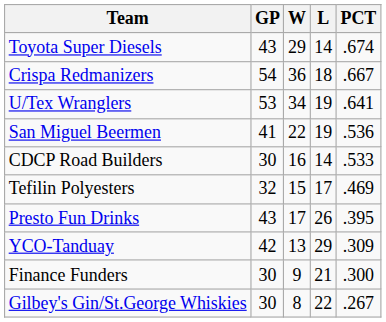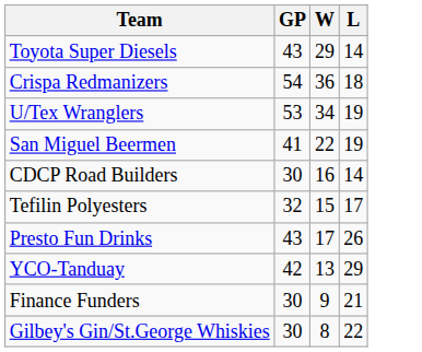- column: PCT | .674 | .667 | .641 | .536 | .533 | .469 | .395 | .309 | .300 | .267
